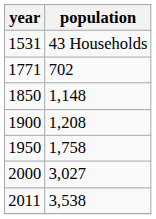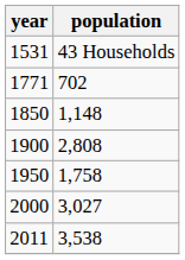1900 | population: 1,208 -> 2,808
